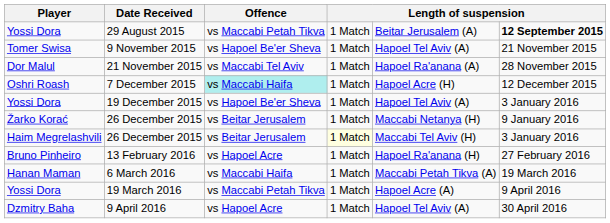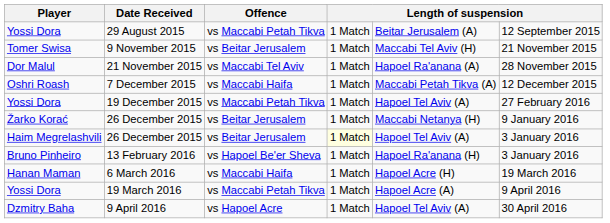29 August 2015 | column 6: bold -> normal
9 November 2015 | Offence: vs Hapoel Be'er Sheva -> vs Beitar Jerusalem
9 November 2015 | column 5: Hapoel Tel Aviv (A) -> Maccabi Tel Aviv (H)
7 December 2015 | Offence: paleturquoise background -> no background
7 December 2015 | column 5: Hapoel Acre (H) -> Maccabi Petah Tikva (A)
19 December 2015 | Offence: vs Hapoel Be'er Sheva -> vs Maccabi Petah Tikva
19 December 2015 | column 6: 3 January 2016 -> 27 February 2016
Haim Megrelashvili / 26 December 2015 | column 5: Maccabi Tel Aviv (H) -> Hapoel Tel Aviv (A)
13 February 2016 | Offence: vs Hapoel Acre -> vs Hapoel Be'er Sheva
13 February 2016 | column 6: 27 February 2016 -> 3 January 2016
6 March 2016 | column 5: Maccabi Petah Tikva (A) -> Hapoel Acre (H)
